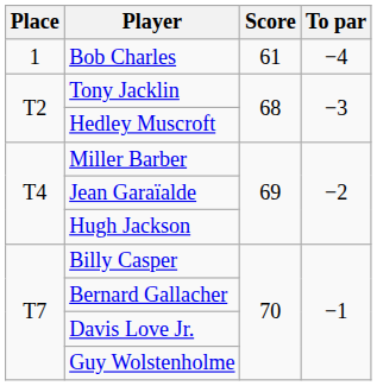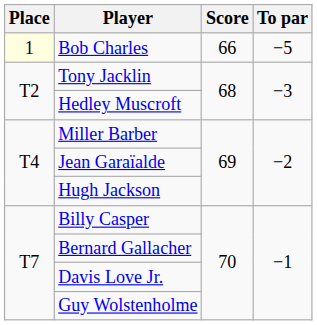Bob Charles | Place: no background -> lightyellow background
Bob Charles | Score: 61 -> 66
Bob Charles | To par: −4 -> −5
